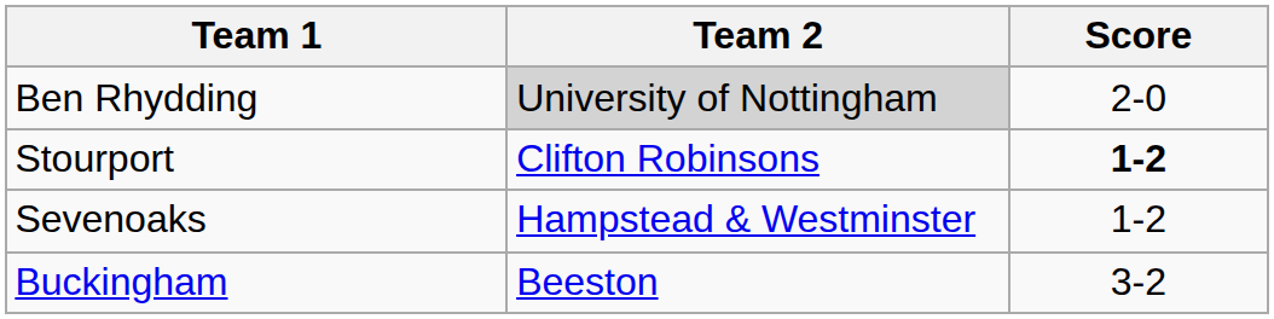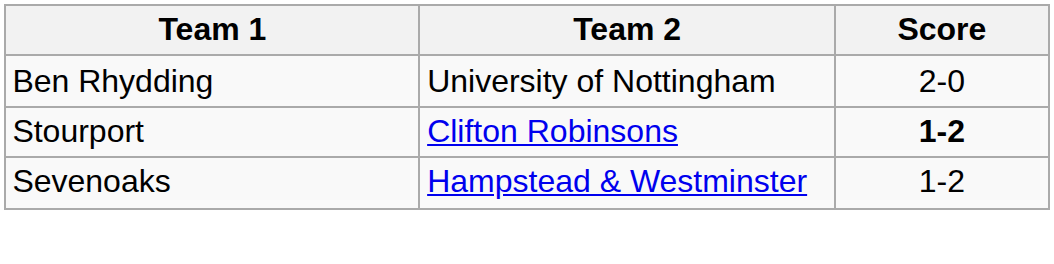Ben Rhydding | Team 2: lightgrey background -> no background
- row: Buckingham | Beeston | 3-2
